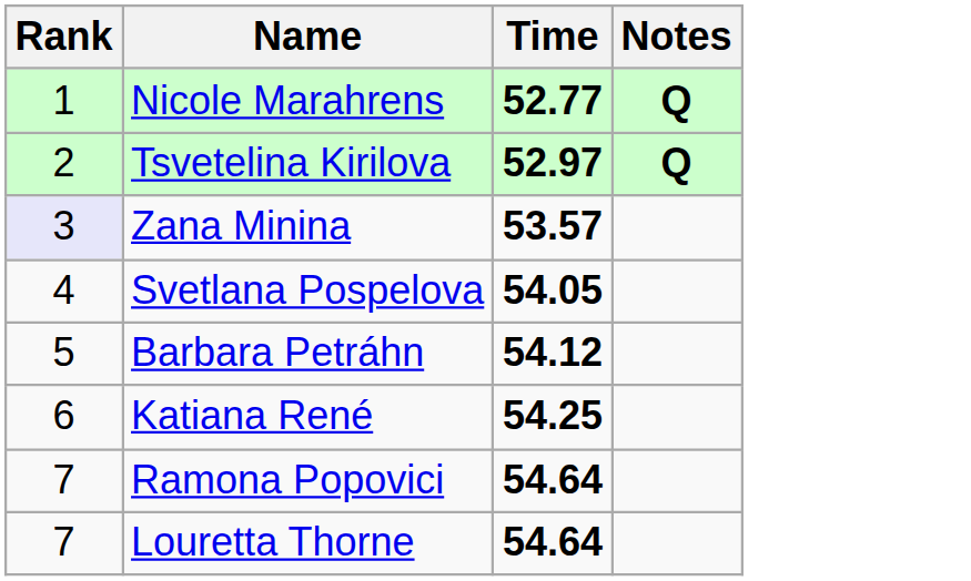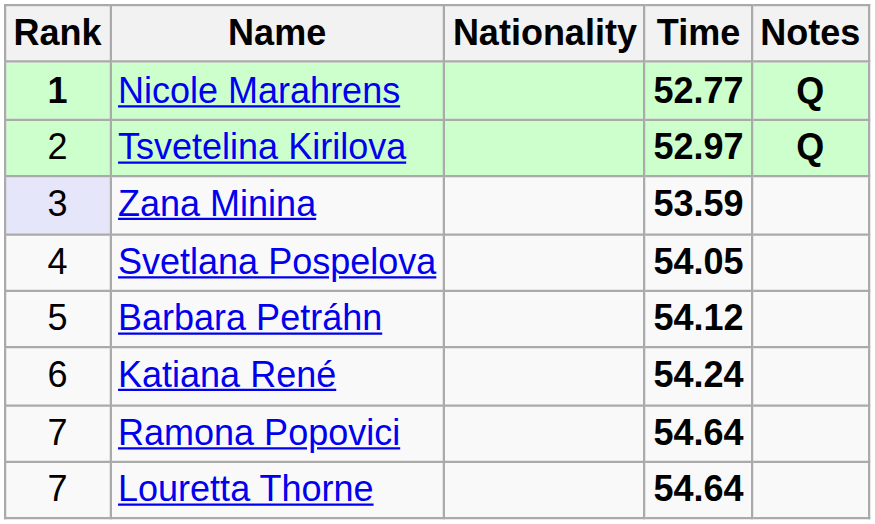+ column: Nationality
Nicole Marahrens | Rank: normal -> bold
Zana Minina | Time: 53.57 -> 53.59
Katiana René | Time: 54.25 -> 54.24
